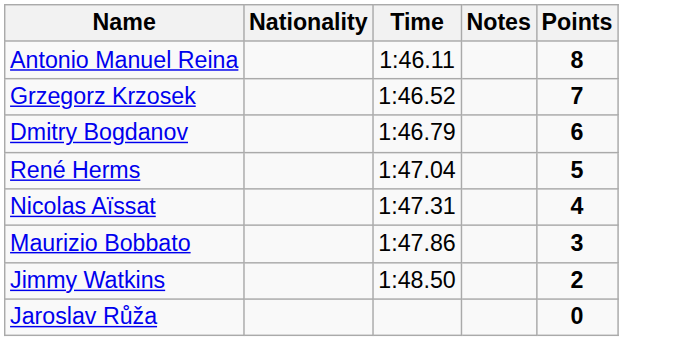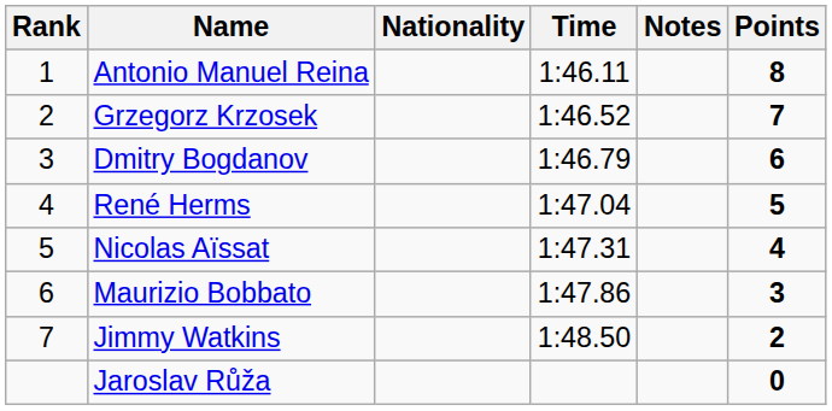+ column: Rank | 1 | 2 | 3 | 4 | 5 | 6 | 7
